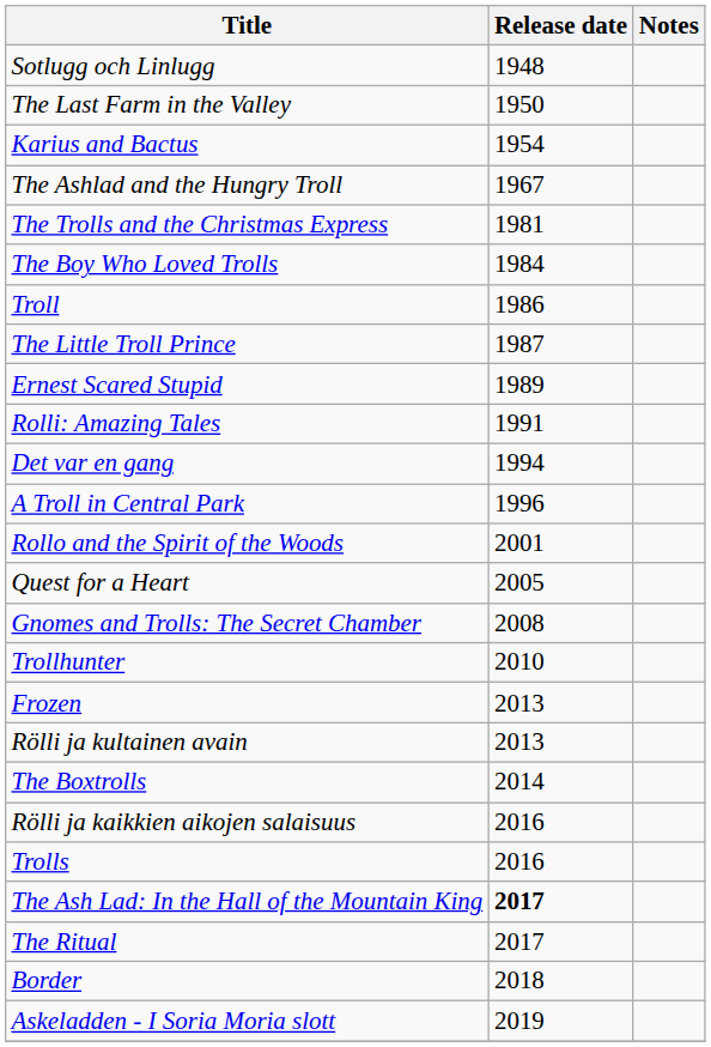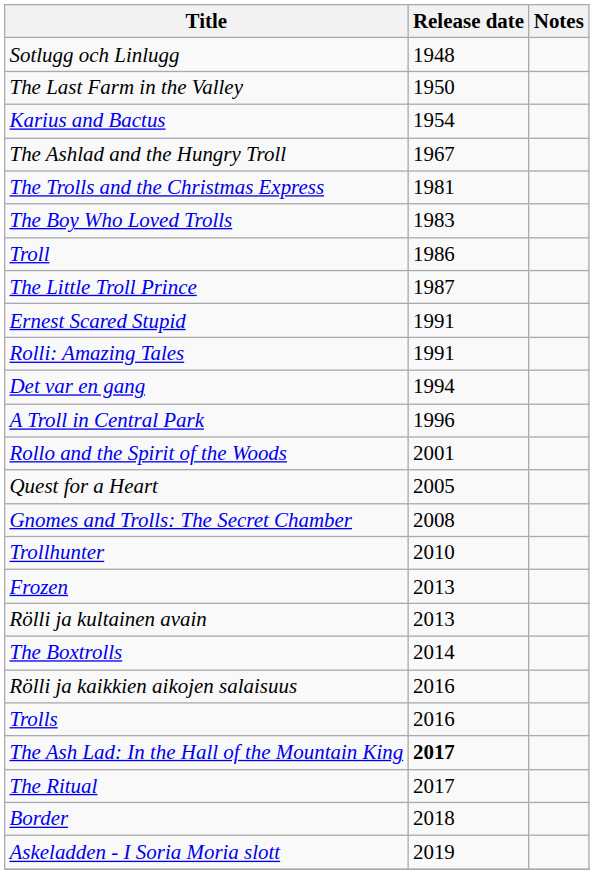The Boy Who Loved Trolls | Release date: 1984 -> 1983
Ernest Scared Stupid | Release date: 1989 -> 1991
